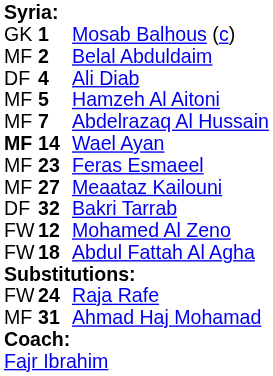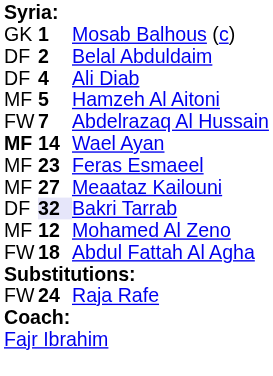Belal Abduldaim | column 1: MF -> DF
Abdelrazaq Al Hussain | column 1: MF -> FW
Bakri Tarrab | column 2: no background -> lavender background
Mohamed Al Zeno | column 1: FW -> MF
- row: MF | 31 | Ahmad Haj Mohamad
